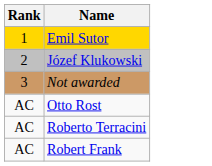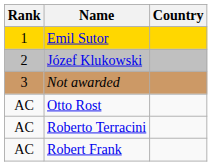+ column: Country
